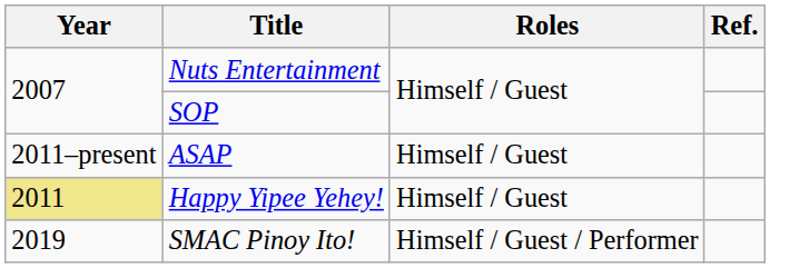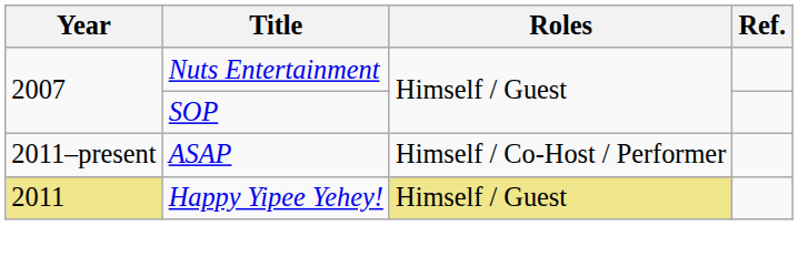ASAP | Roles: Himself / Guest -> Himself / Co-Host / Performer
Happy Yipee Yehey! | Roles: no background -> khaki background
- row: 2019 | SMAC Pinoy Ito! | Himself / Guest / Performer
